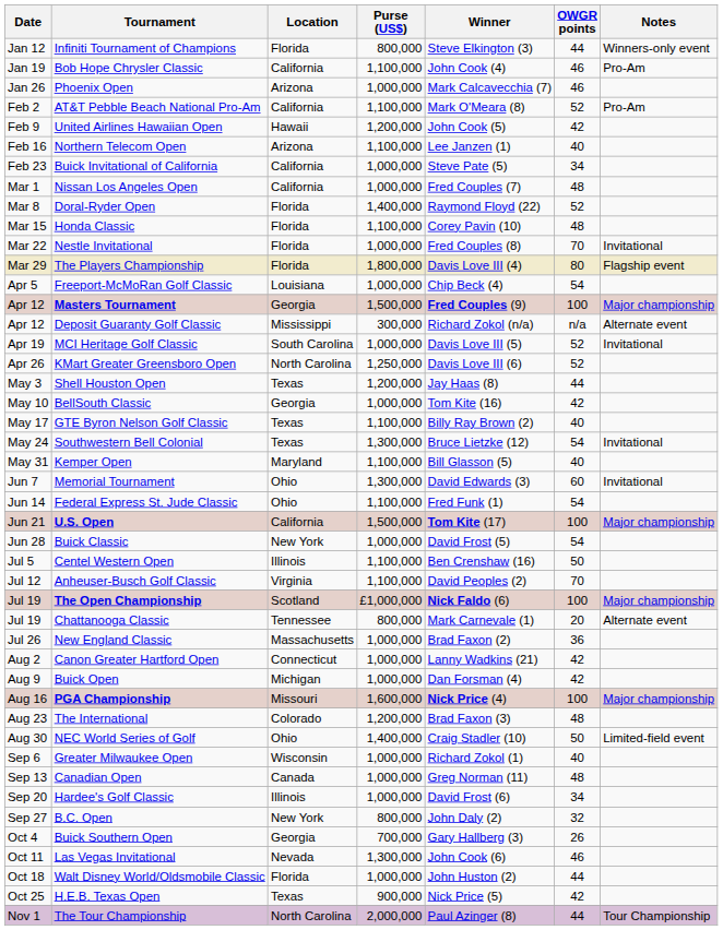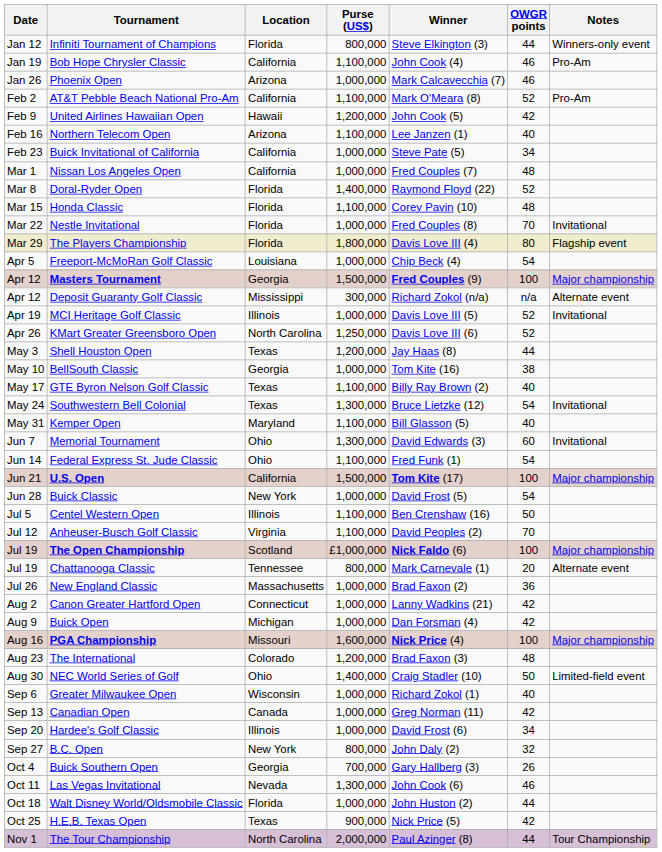MCI Heritage Golf Classic | Location: South Carolina -> Illinois
BellSouth Classic | OWGR points: 42 -> 38
Canadian Open | OWGR points: 48 -> 42
